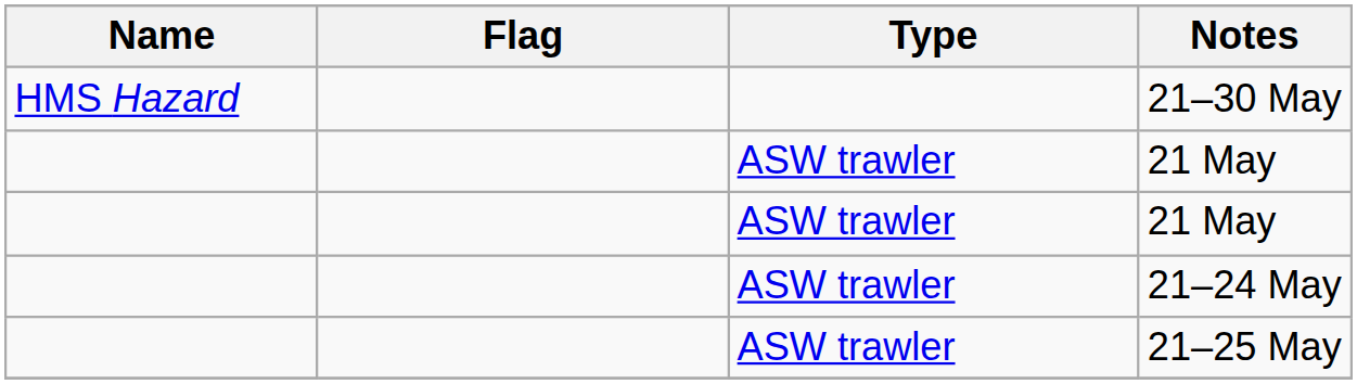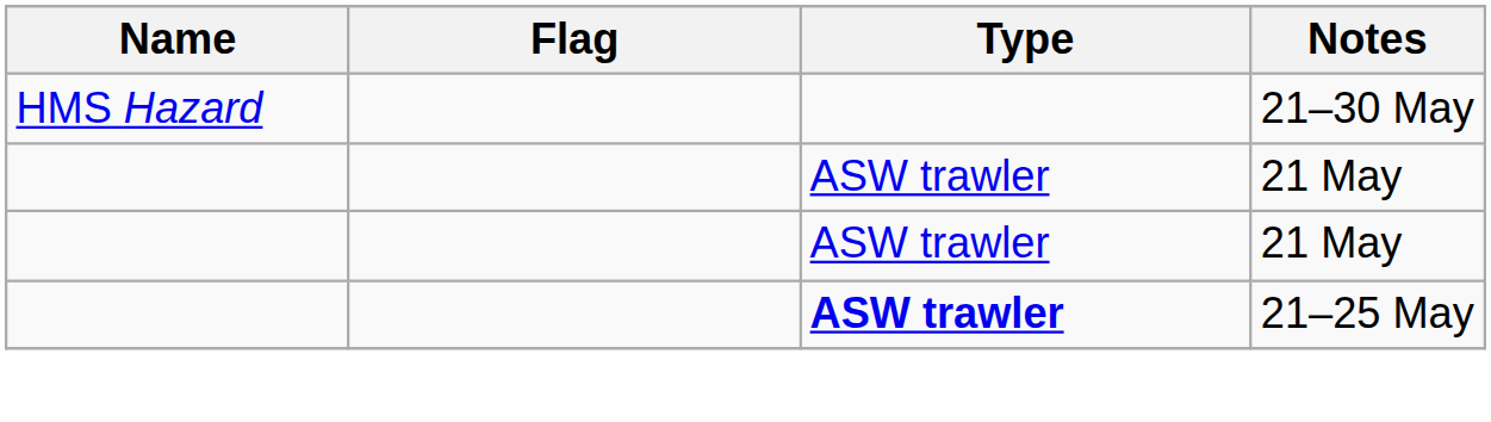- row: ASW trawler | 21–24 May
21–25 May | Type: normal -> bold
